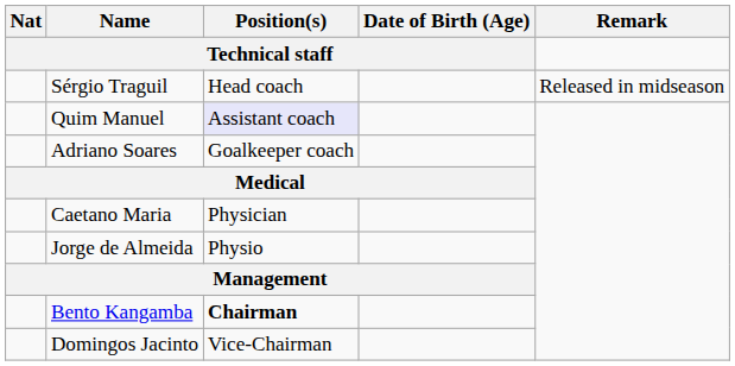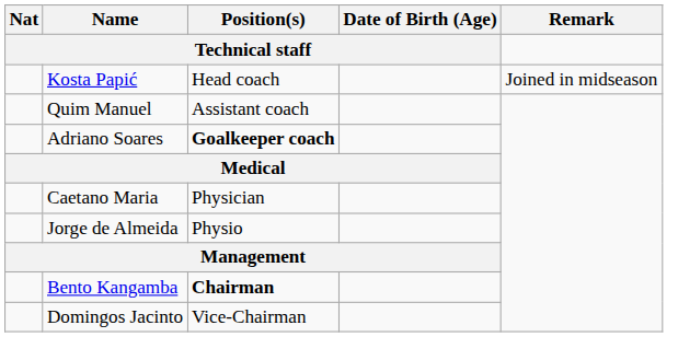- row: Sérgio Traguil | Head coach | Released in midseason
+ row: Kosta Papić | Head coach | Joined in midseason
Quim Manuel | Position(s) / Technical staff: lavender background -> no background
Adriano Soares | Position(s) / Technical staff: normal -> bold
